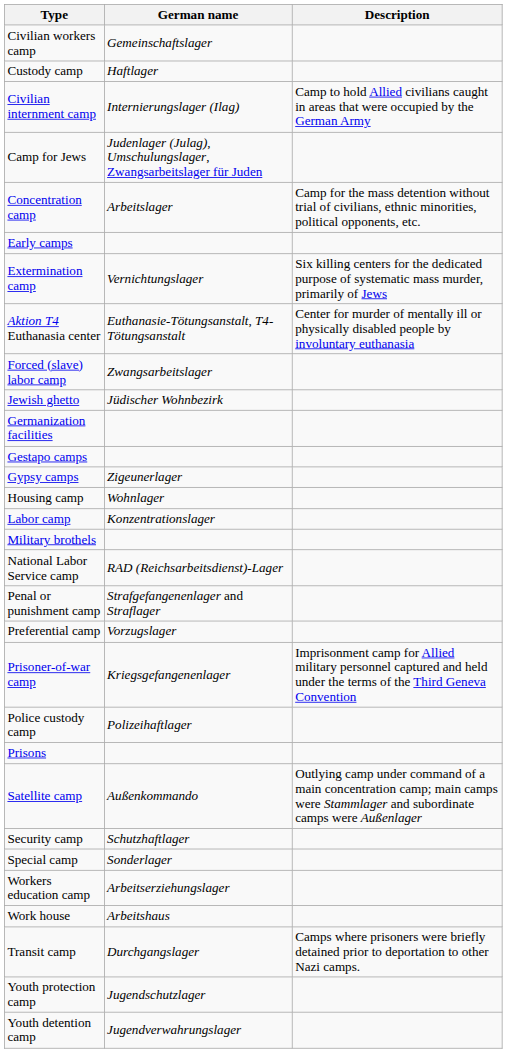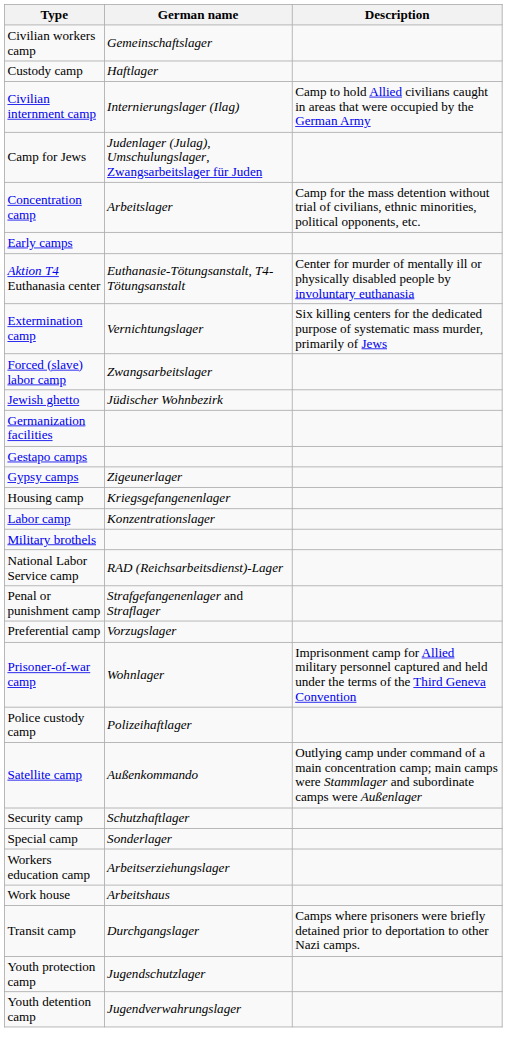rows swapped: Aktion T4 Euthanasia center <-> Extermination camp
Housing camp | German name: Wohnlager -> Kriegsgefangenenlager
Prisoner-of-war camp | German name: Kriegsgefangenenlager -> Wohnlager
- row: Prisons
